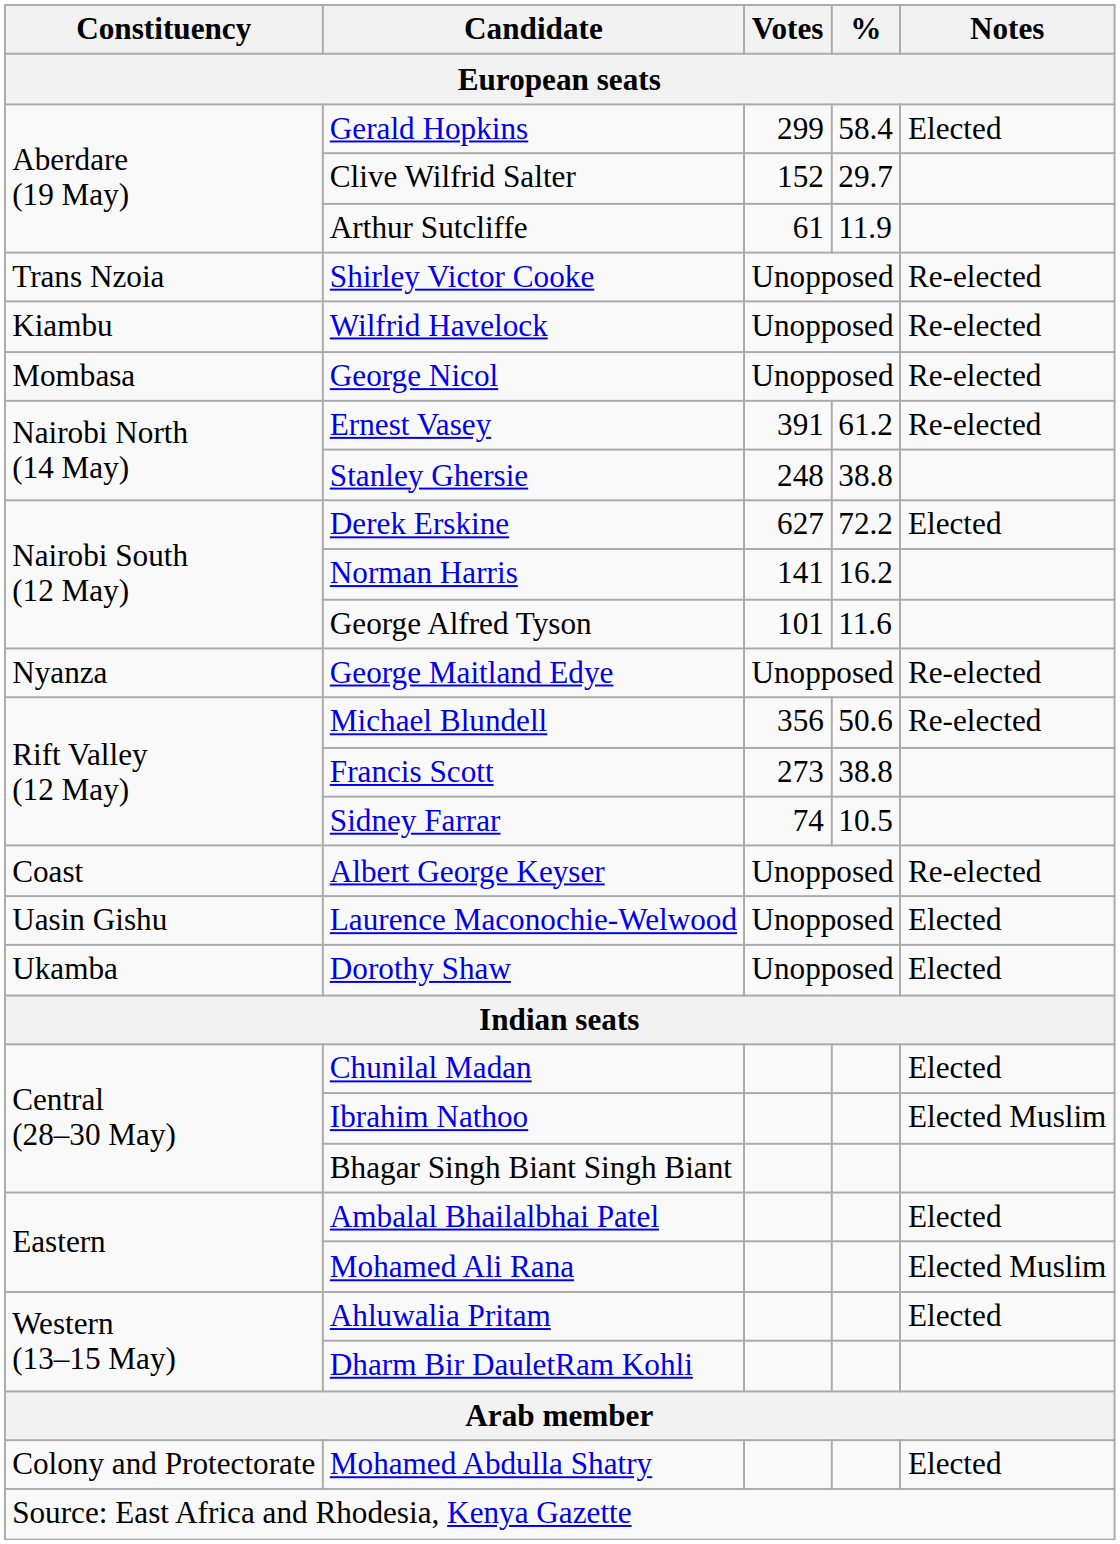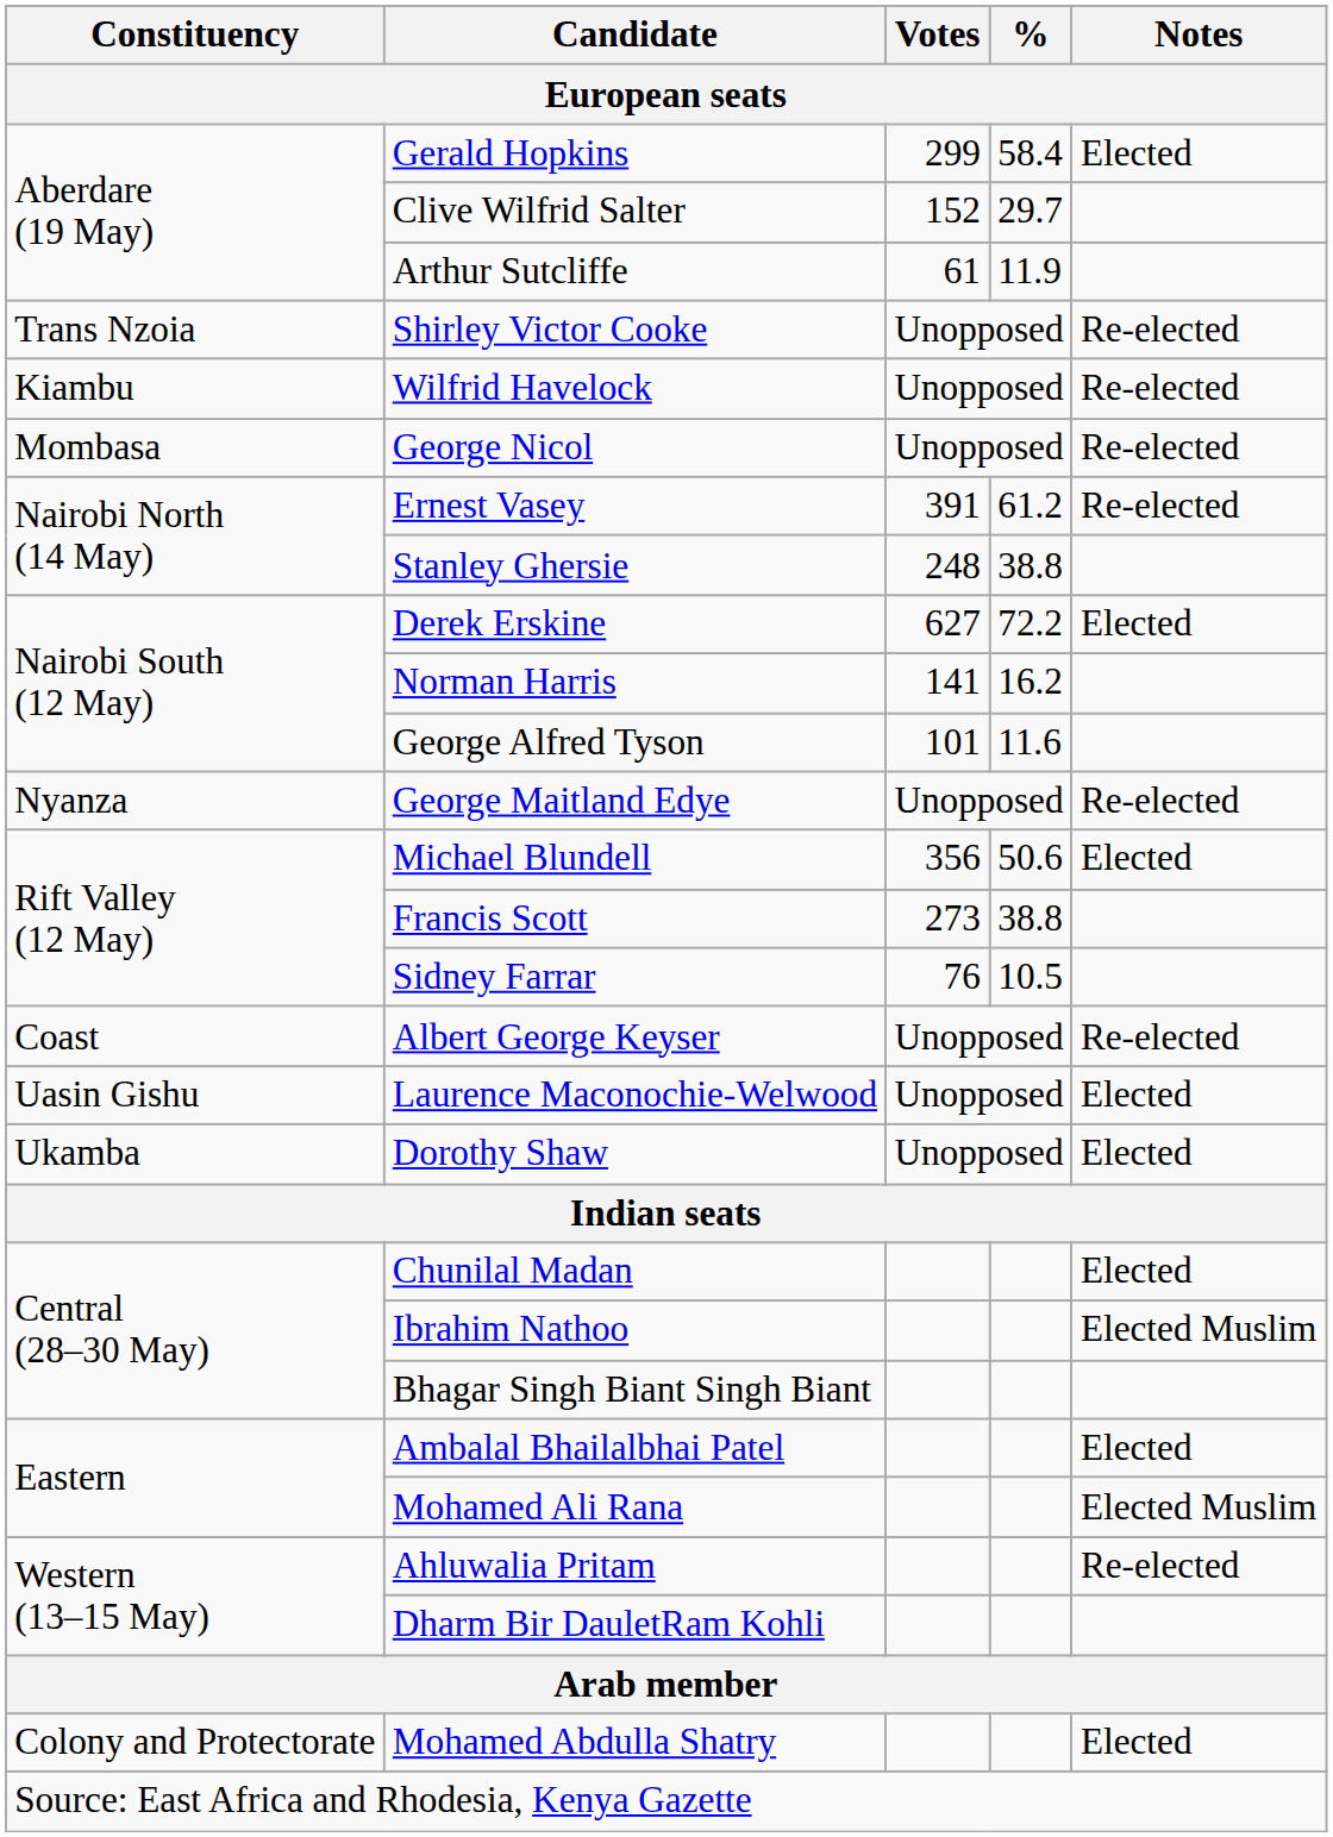Michael Blundell | Notes: Re-elected -> Elected
Sidney Farrar | Votes: 74 -> 76
Ahluwalia Pritam | Notes: Elected -> Re-elected
